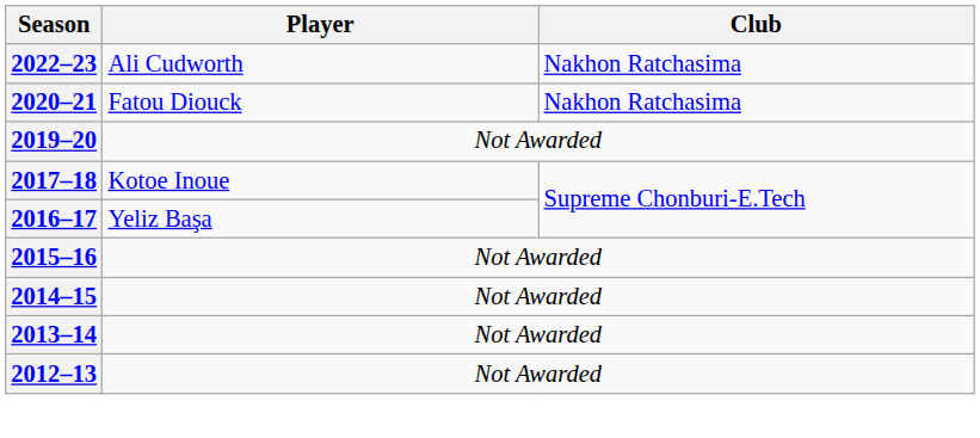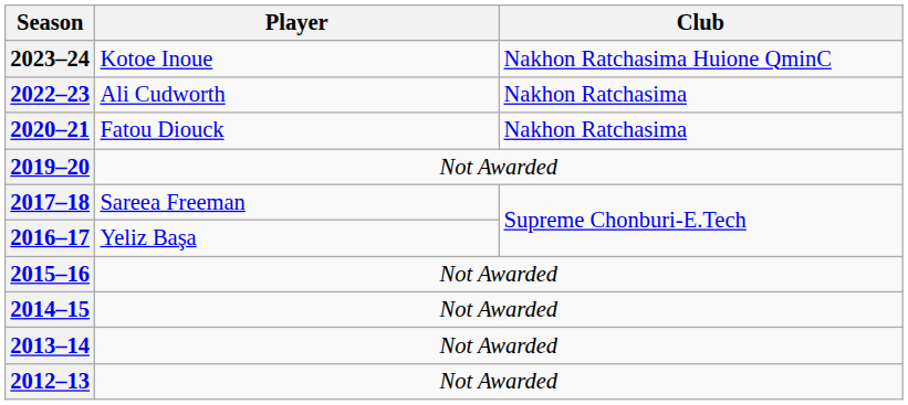+ row: 2023–24 | Kotoe Inoue | Nakhon Ratchasima Huione QminC
2017–18 | Player: Kotoe Inoue -> Sareea Freeman
